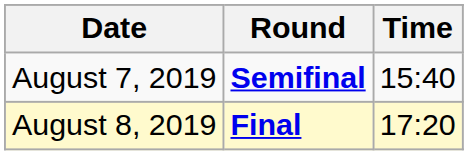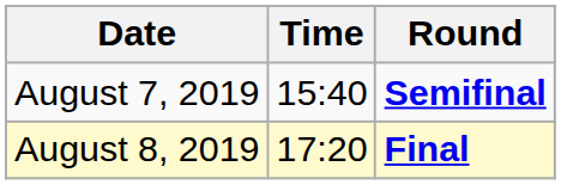columns swapped: Time <-> Round
